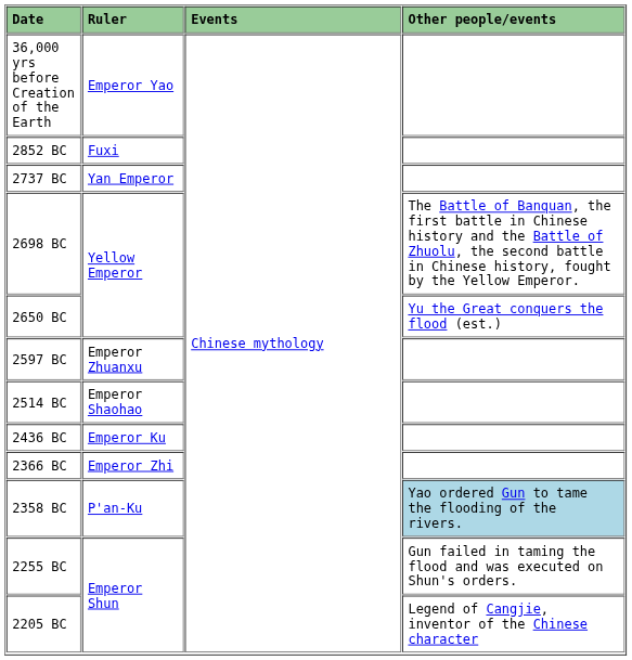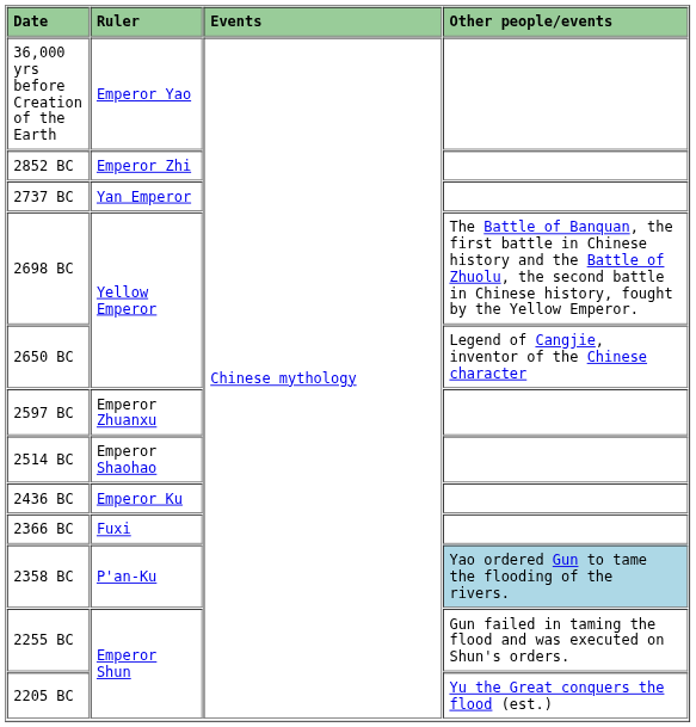2852 BC | Ruler: Fuxi -> Emperor Zhi
2650 BC | Other people/events: Yu the Great conquers the flood (est.) -> Legend of Cangjie, inventor of the Chinese character
2366 BC | Ruler: Emperor Zhi -> Fuxi
2205 BC | Other people/events: Legend of Cangjie, inventor of the Chinese character -> Yu the Great conquers the flood (est.)
